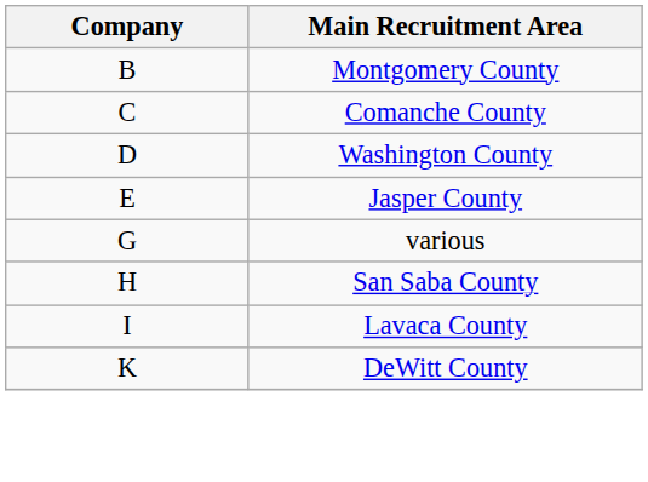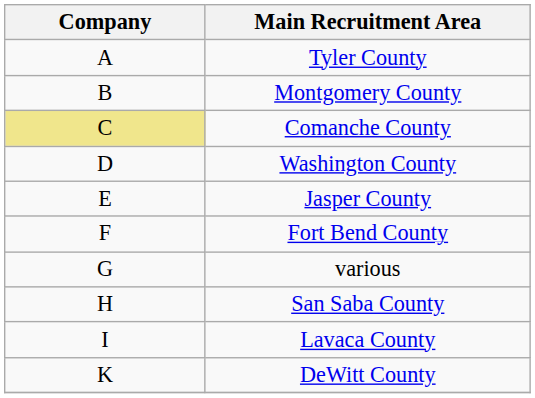+ row: A | Tyler County
Comanche County | Company: no background -> khaki background
+ row: F | Fort Bend County
